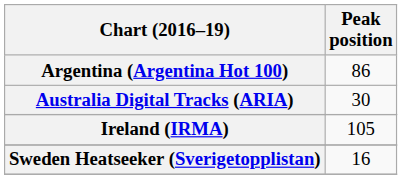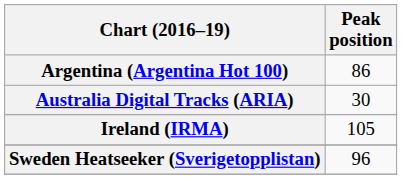Sweden Heatseeker (Sverigetopplistan) | Peak position: 16 -> 96
